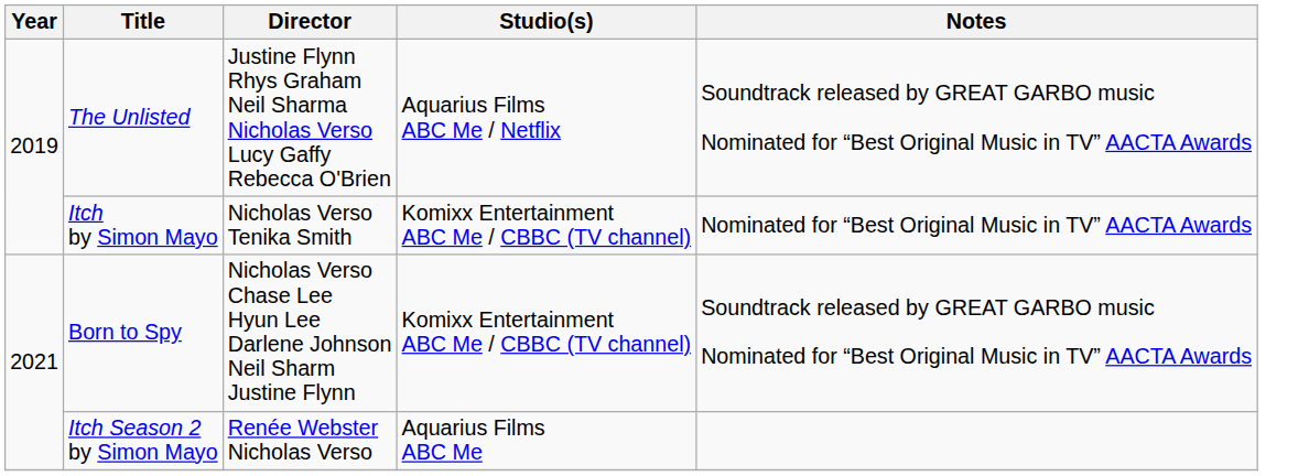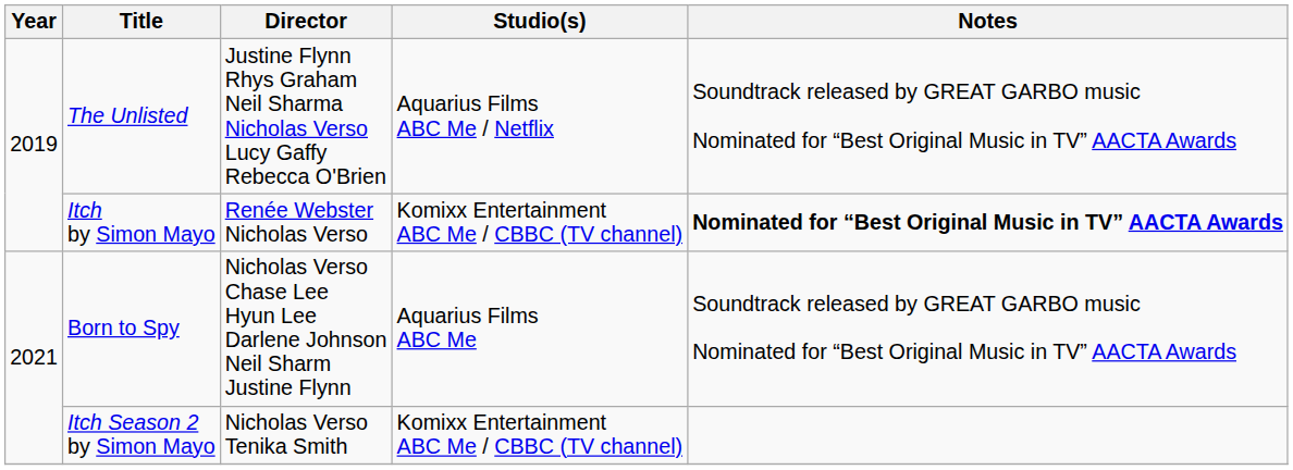Itch by Simon Mayo | Director: Nicholas Verso Tenika Smith -> Renée Webster Nicholas Verso
Itch by Simon Mayo | Notes: normal -> bold
Born to Spy | Studio(s): Komixx Entertainment ABC Me / CBBC (TV channel) -> Aquarius Films ABC Me
Itch Season 2 by Simon Mayo | Director: Renée Webster Nicholas Verso -> Nicholas Verso Tenika Smith
Itch Season 2 by Simon Mayo | Studio(s): Aquarius Films ABC Me -> Komixx Entertainment ABC Me / CBBC (TV channel)
